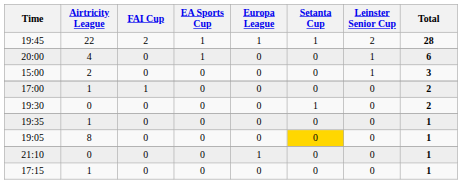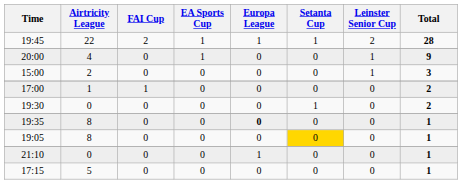20:00 | Total: 6 -> 9
19:35 | Airtricity League: 1 -> 8
19:35 | Europa League: normal -> bold
17:15 | Airtricity League: 1 -> 5
